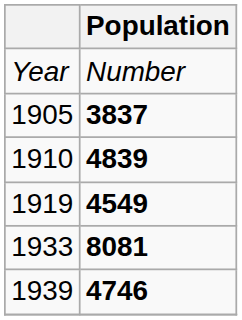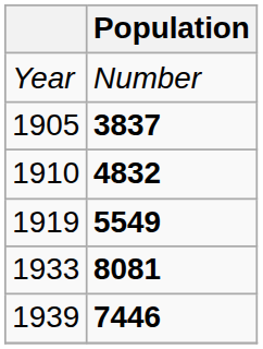1910 | column 2: 4839 -> 4832
1919 | column 2: 4549 -> 5549
1939 | column 2: 4746 -> 7446
